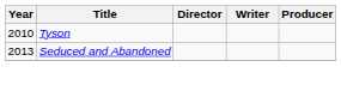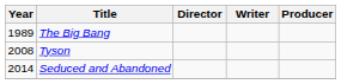+ row: 1989 | The Big Bang
Tyson | Year: 2010 -> 2008
Seduced and Abandoned | Year: 2013 -> 2014
